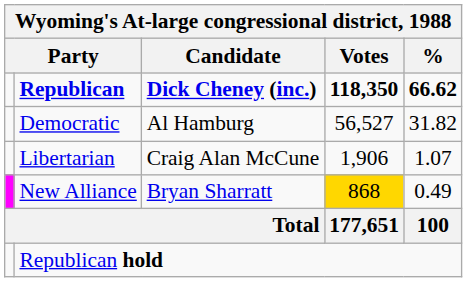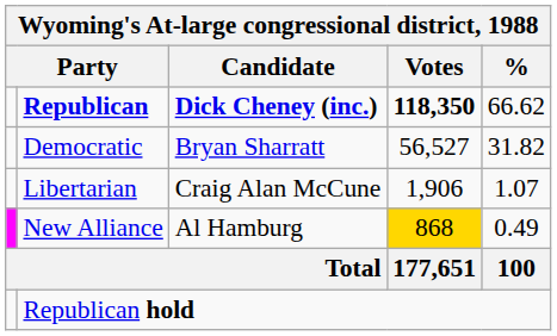Republican | Wyoming's At-large congressional district, 1988 / %: bold -> normal
Democratic | Wyoming's At-large congressional district, 1988 / Candidate: Al Hamburg -> Bryan Sharratt
New Alliance | Wyoming's At-large congressional district, 1988 / Candidate: Bryan Sharratt -> Al Hamburg
